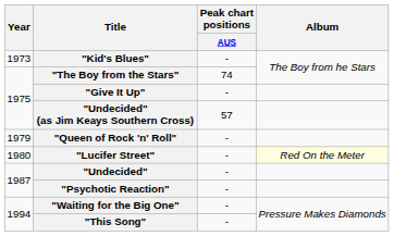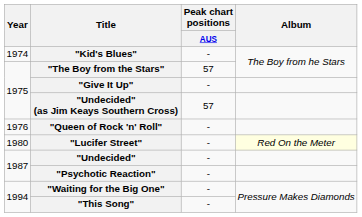"Kid's Blues" | Year: 1973 -> 1974
"The Boy from the Stars" | Peak chart positions / AUS: 74 -> 57
"Queen of Rock 'n' Roll" | Year: 1979 -> 1976
